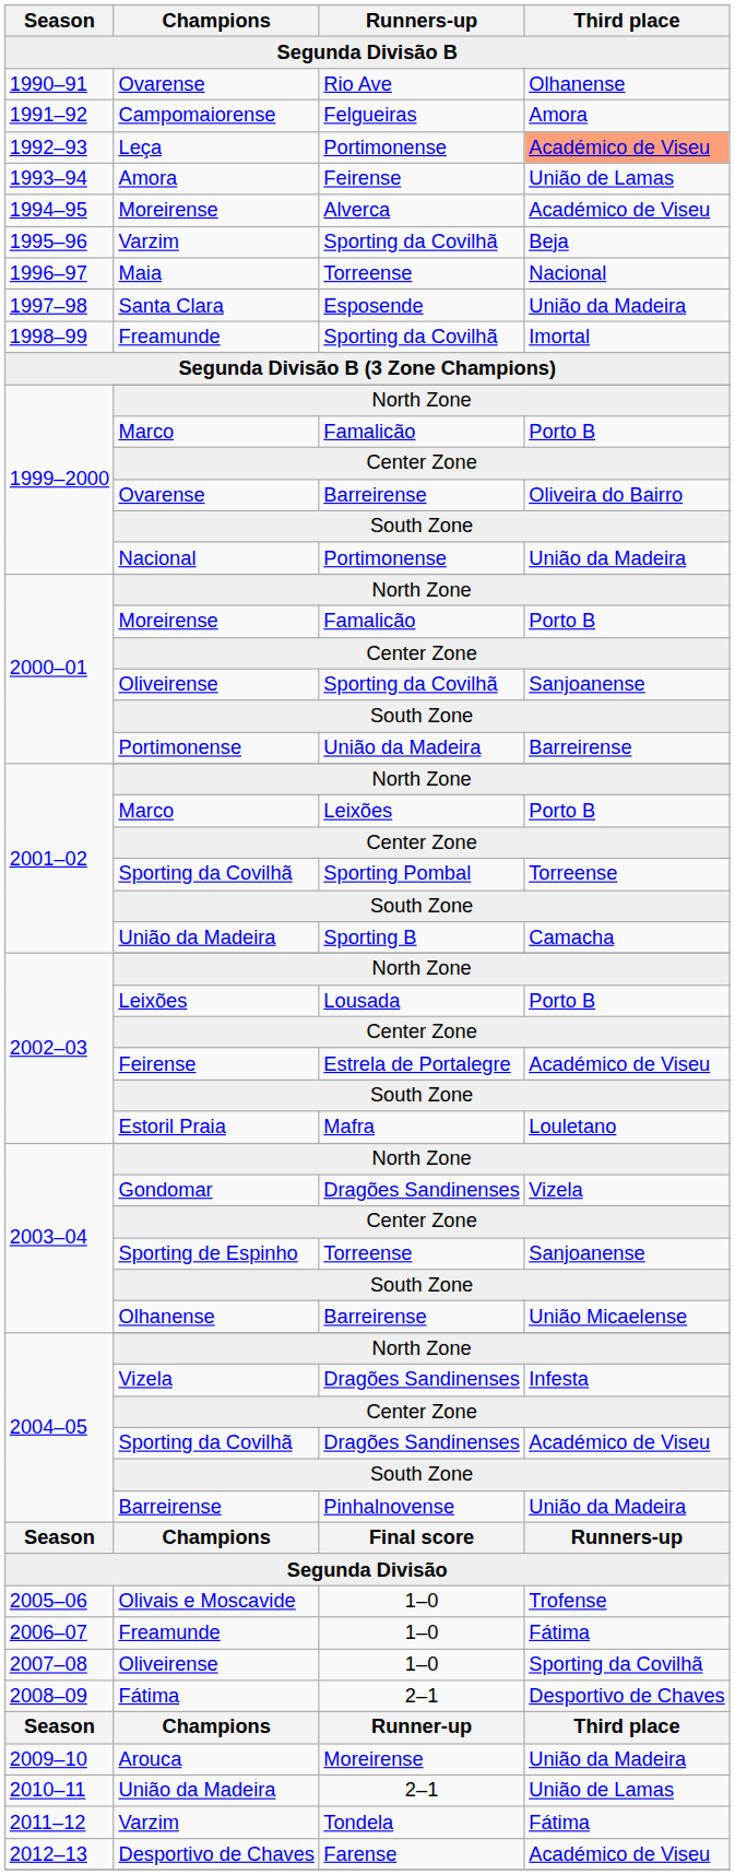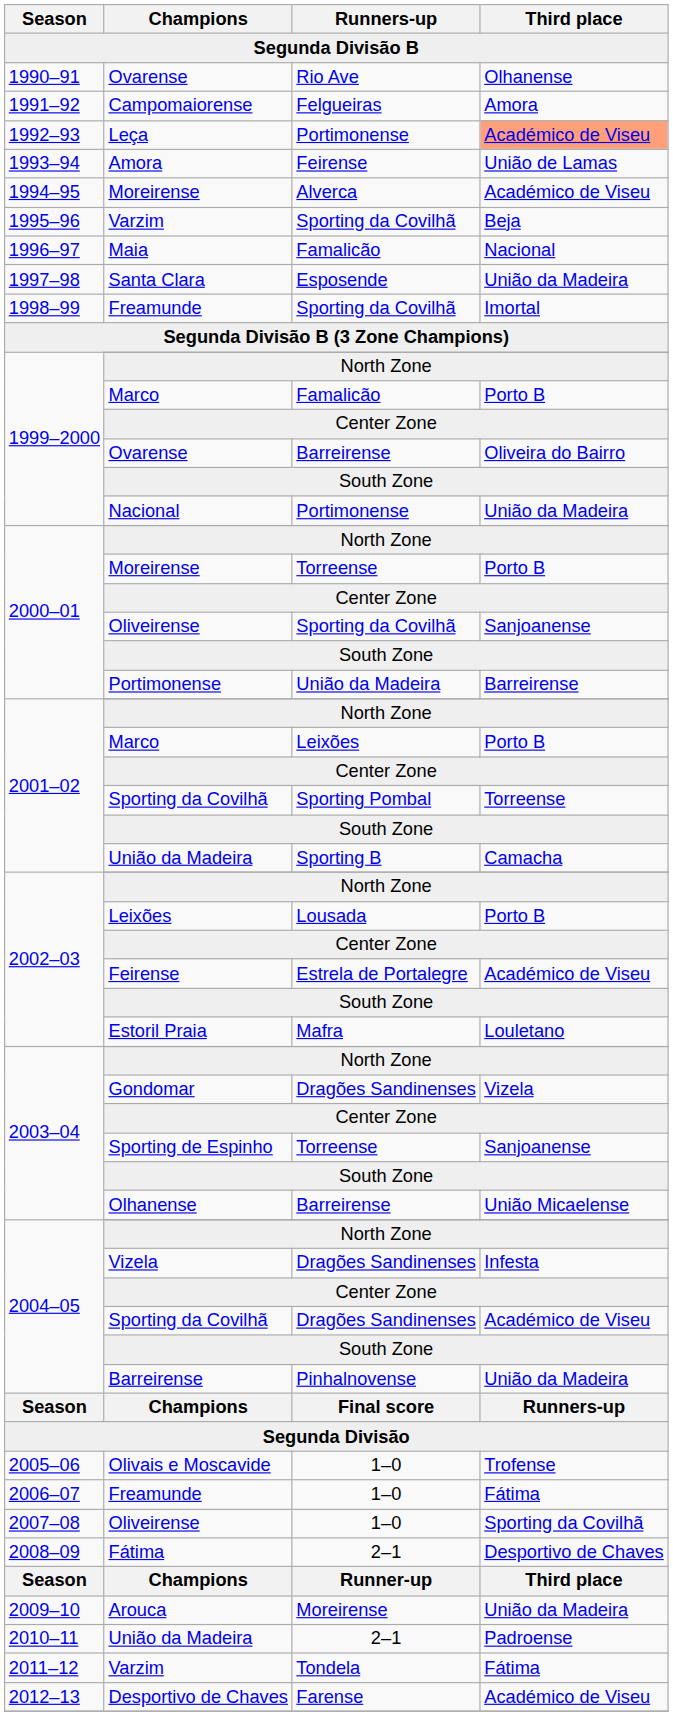Maia | Runners-up: Torreense -> Famalicão
2000–01 / Moreirense | Runners-up: Famalicão -> Torreense
2010–11 / União da Madeira | Third place: União de Lamas -> Padroense
